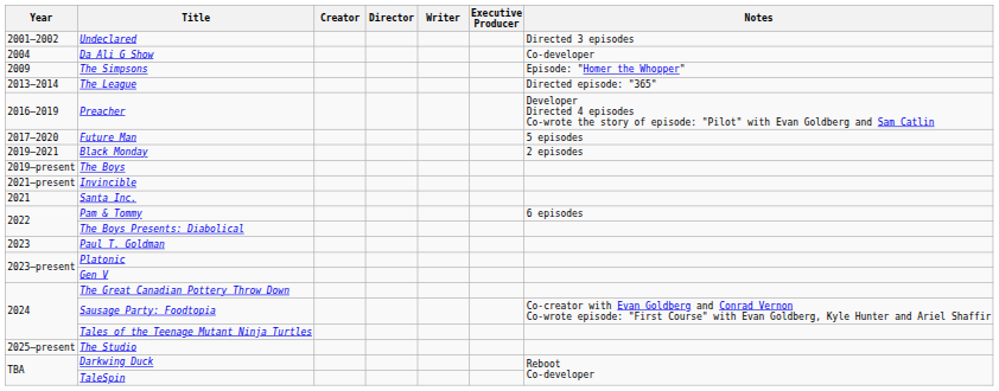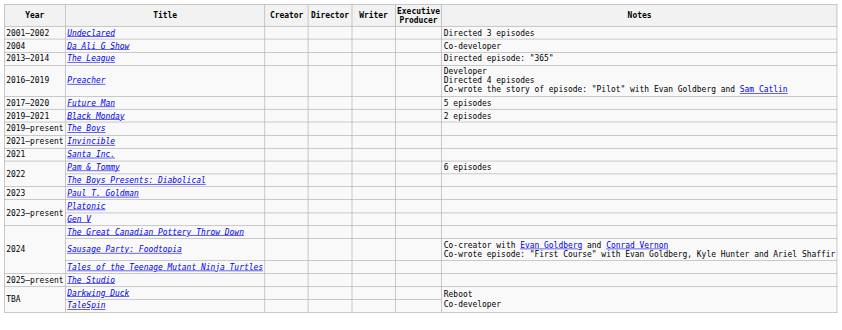- row: 2009 | The Simpsons | Episode: "Homer the Whopper"
